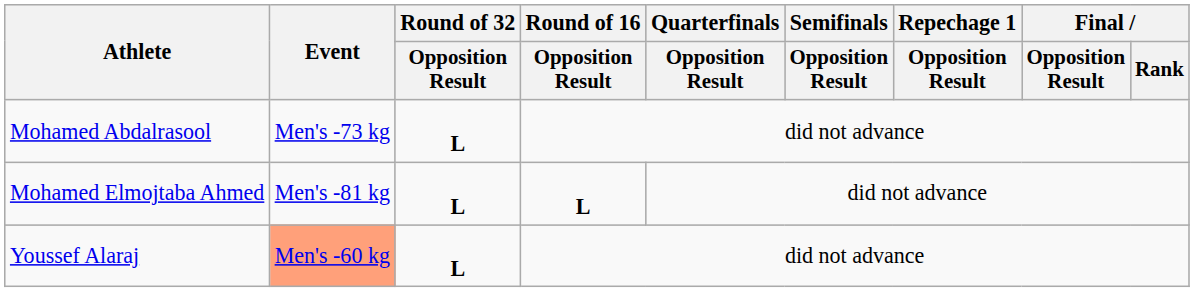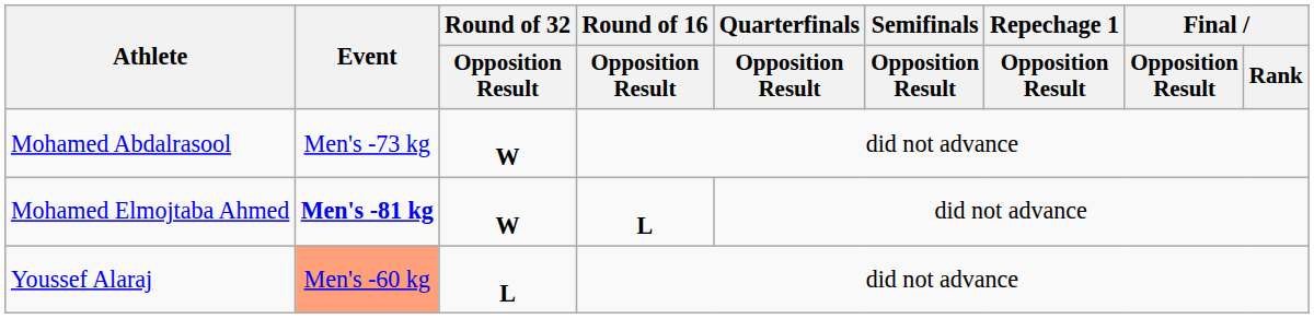Mohamed Abdalrasool | Round of 32 / Opposition Result: L -> W
Mohamed Elmojtaba Ahmed | Event: normal -> bold
Mohamed Elmojtaba Ahmed | Round of 32 / Opposition Result: L -> W
